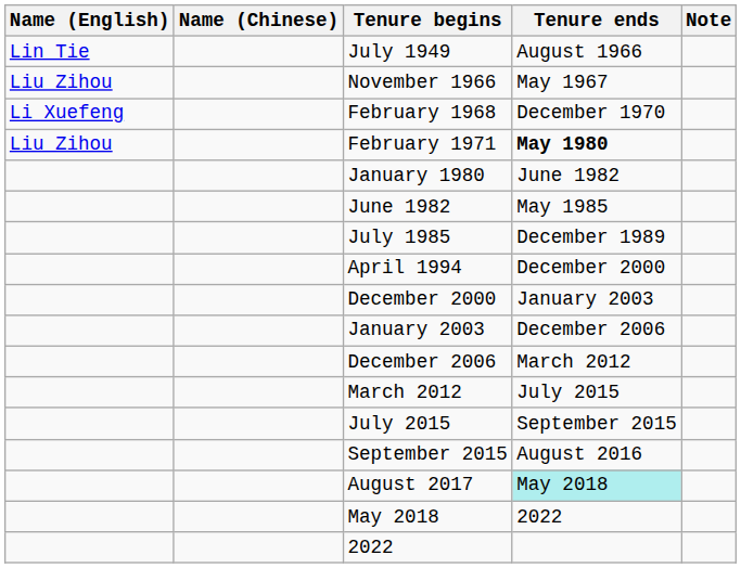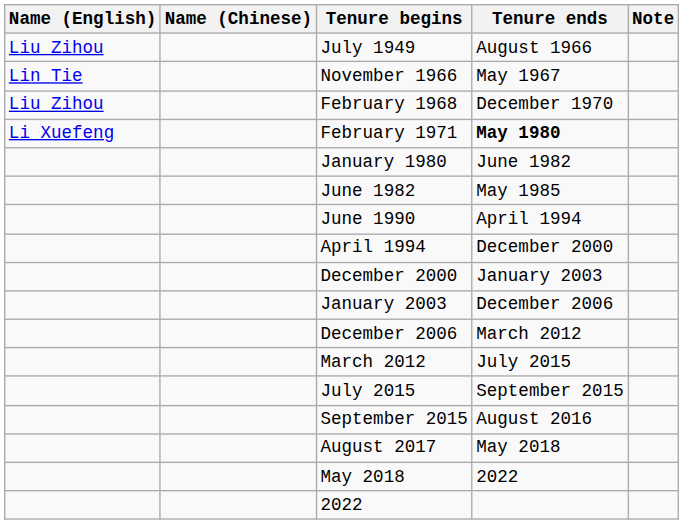July 1949 | Name (English): Lin Tie -> Liu Zihou
November 1966 | Name (English): Liu Zihou -> Lin Tie
February 1968 | Name (English): Li Xuefeng -> Liu Zihou
February 1971 | Name (English): Liu Zihou -> Li Xuefeng
- row: July 1985 | December 1989
+ row: June 1990 | April 1994
August 2017 | Tenure ends: paleturquoise background -> no background
